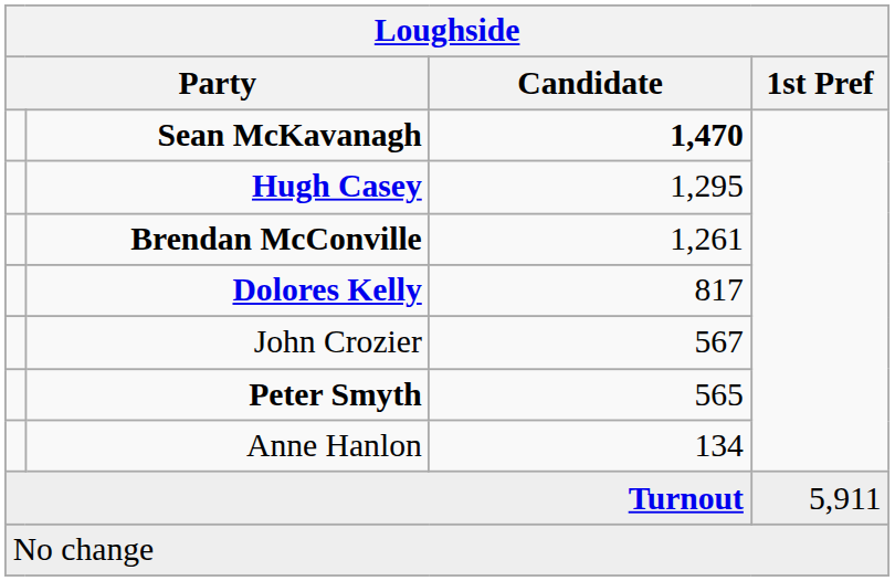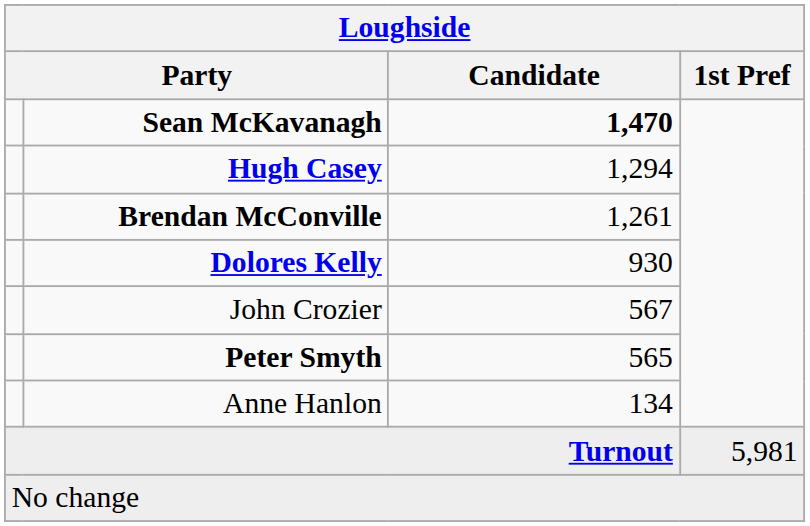Hugh Casey | Candidate: 1,295 -> 1,294
Dolores Kelly | Candidate: 817 -> 930
Turnout | 1st Pref: 5,911 -> 5,981
